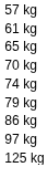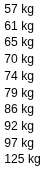+ row: 92 kg
